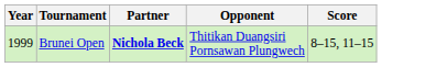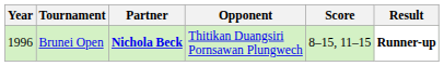+ column: Result | Runner-up
Brunei Open | Year: 1999 -> 1996
